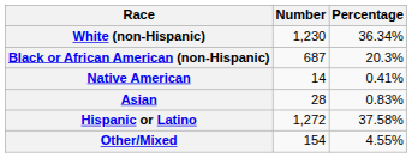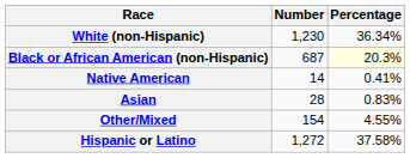Black or African American (non-Hispanic) | Percentage: no background -> lightyellow background
rows swapped: Other/Mixed <-> Hispanic or Latino
